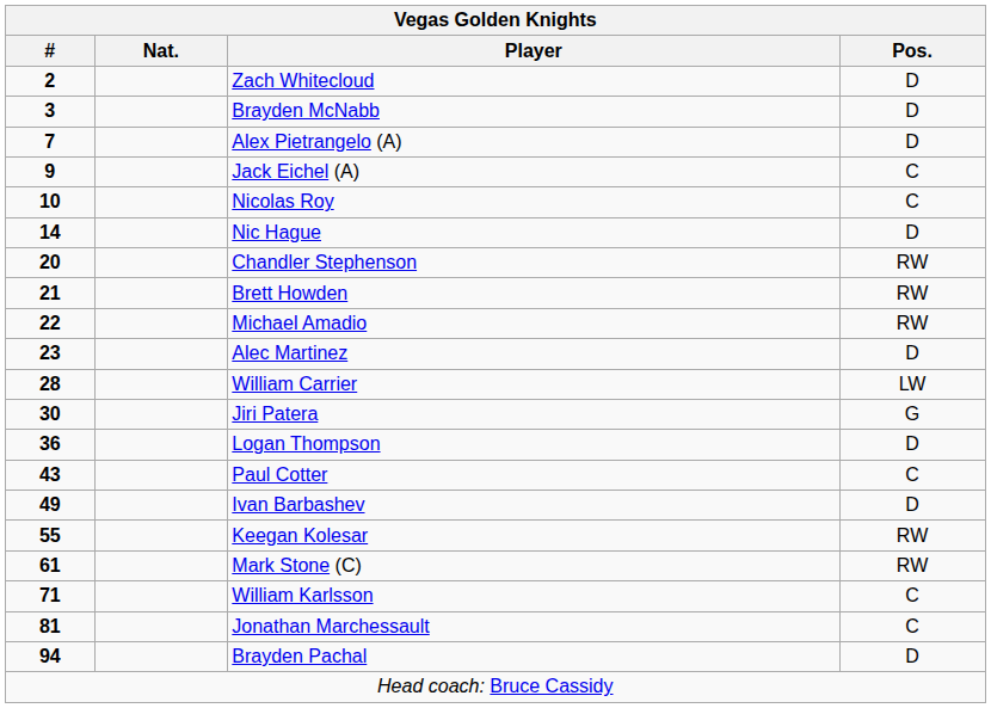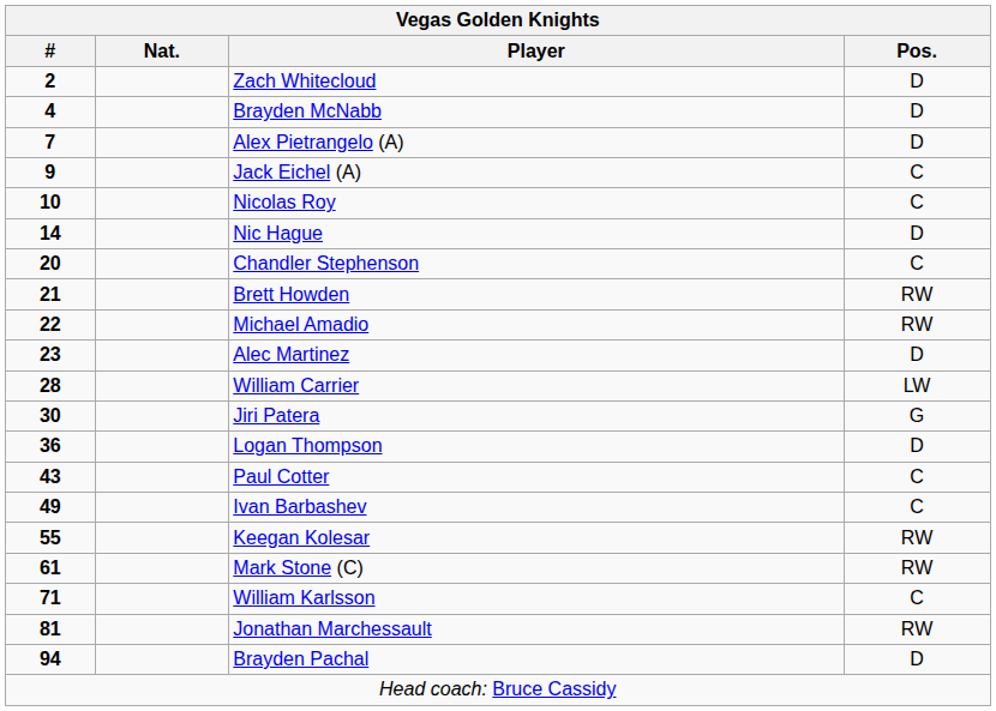Brayden McNabb | #: 3 -> 4
Chandler Stephenson | Pos.: RW -> C
Ivan Barbashev | Pos.: D -> C
Jonathan Marchessault | Pos.: C -> RW
